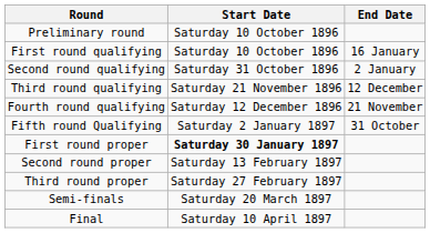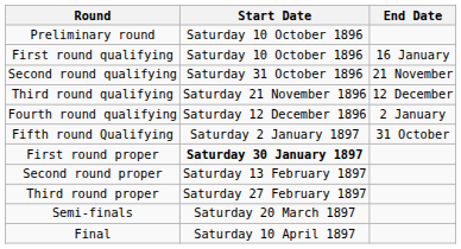Second round qualifying | End Date: 2 January -> 21 November
Fourth round qualifying | End Date: 21 November -> 2 January
